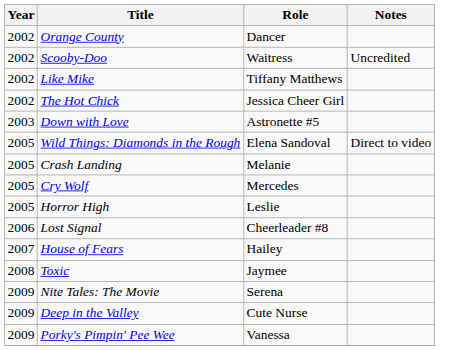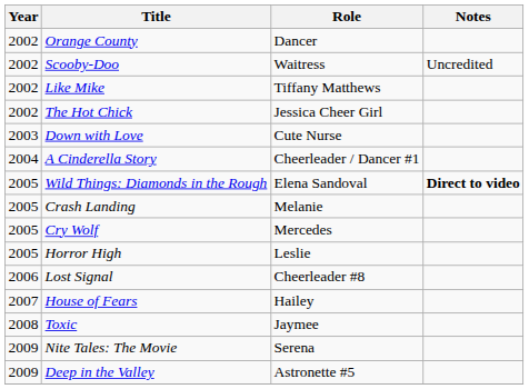Down with Love | Role: Astronette #5 -> Cute Nurse
+ row: 2004 | A Cinderella Story | Cheerleader / Dancer #1
Wild Things: Diamonds in the Rough | Notes: normal -> bold
Deep in the Valley | Role: Cute Nurse -> Astronette #5
- row: 2009 | Porky's Pimpin' Pee Wee | Vanessa
